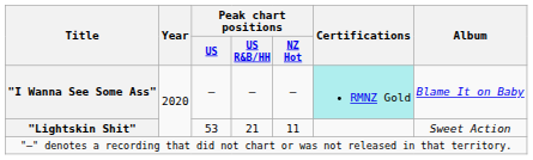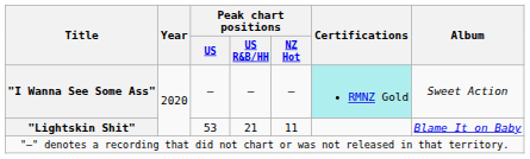"I Wanna See Some Ass" | Album: Blame It on Baby -> Sweet Action
"Lightskin Shit" | Album: Sweet Action -> Blame It on Baby
